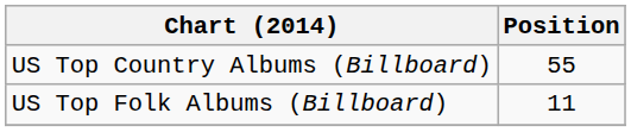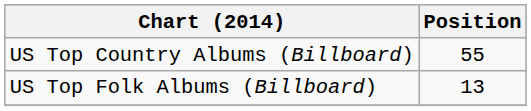US Top Folk Albums (Billboard) | Position: 11 -> 13
